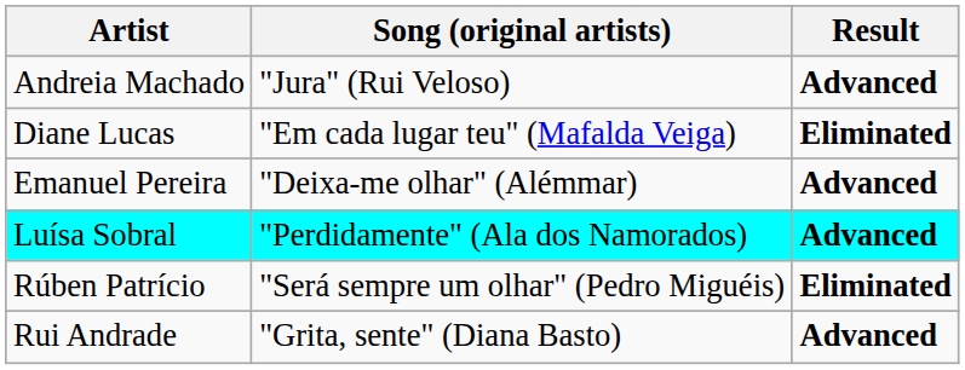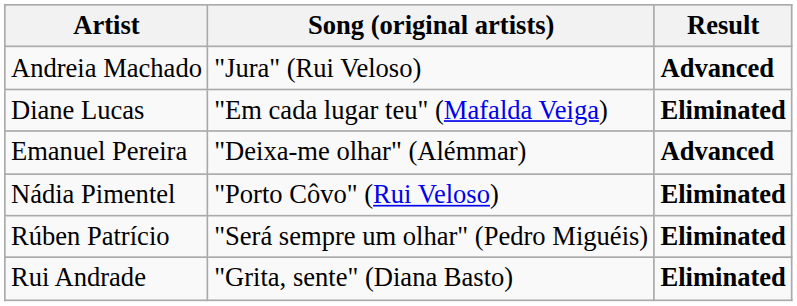- row: Luísa Sobral | "Perdidamente" (Ala dos Namorados) | Advanced
+ row: Nádia Pimentel | "Porto Côvo" (Rui Veloso) | Eliminated
Rui Andrade | Result: Advanced -> Eliminated
